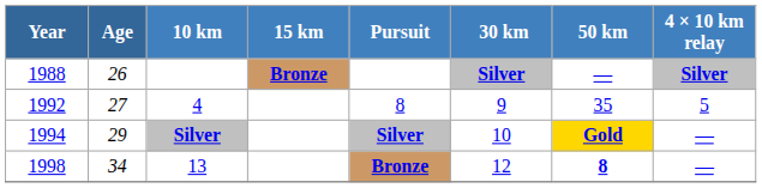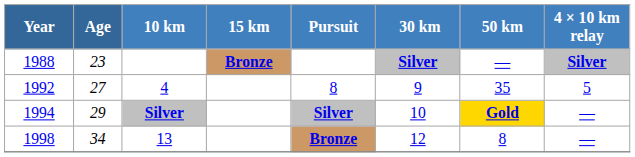1988 | Age: 26 -> 23
1998 | 50 km: bold -> normal
